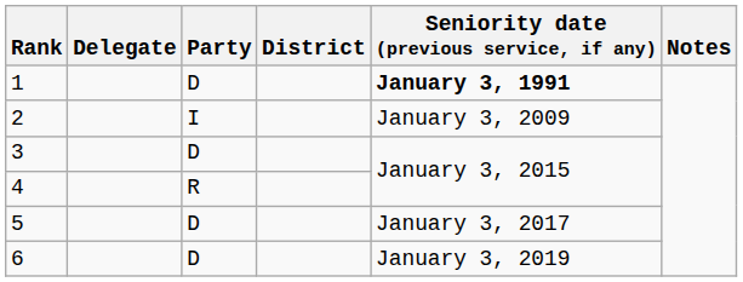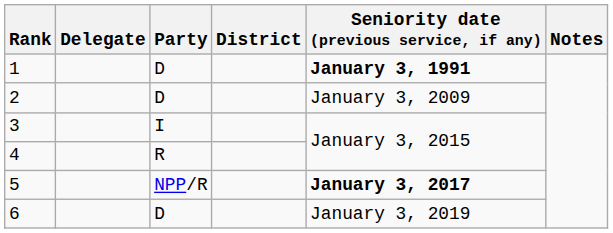2 | Party: I -> D
3 | Party: D -> I
5 | Party: D -> NPP/R
5 | Seniority date (previous service, if any): normal -> bold
